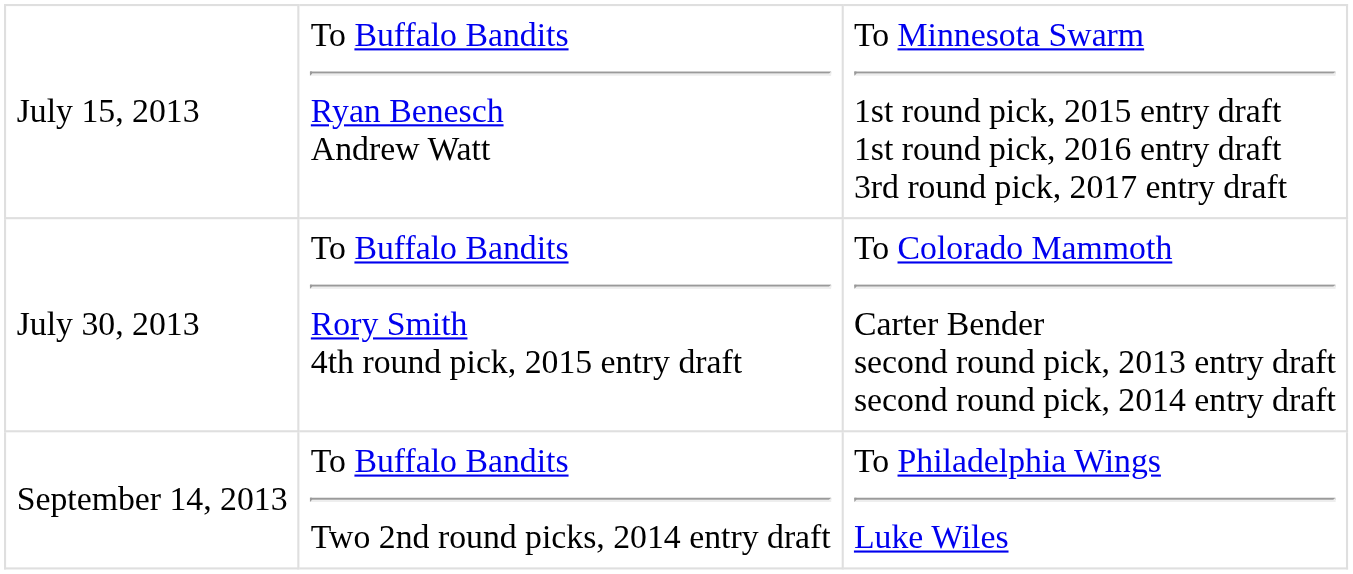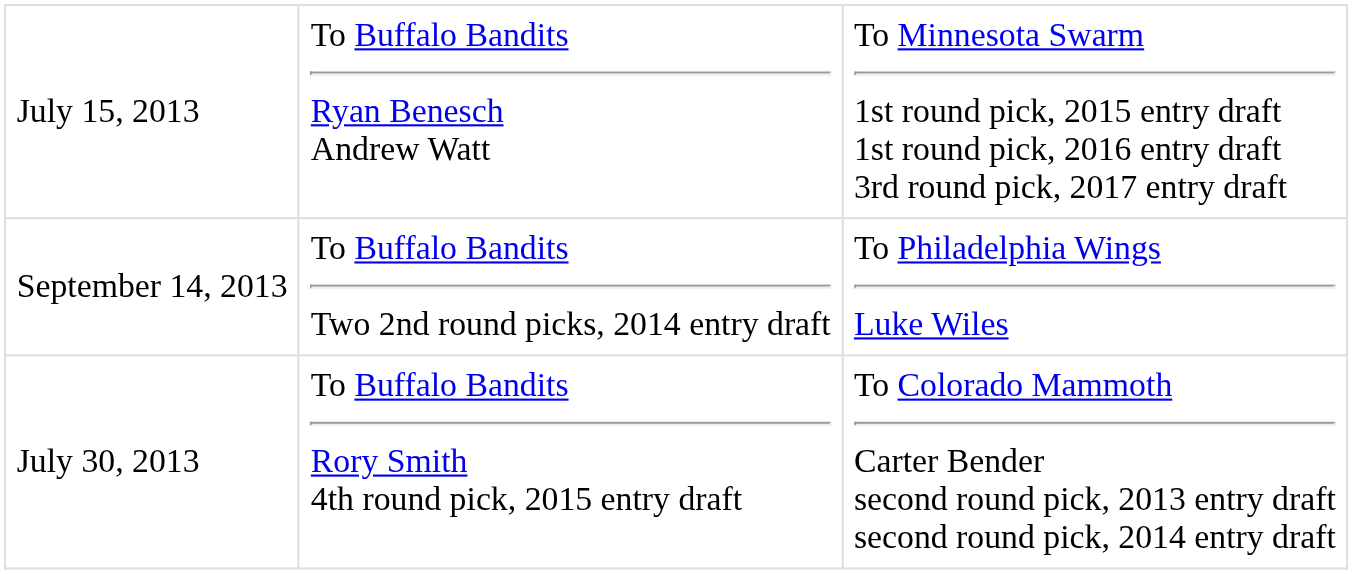rows swapped: July 30, 2013 <-> September 14, 2013
